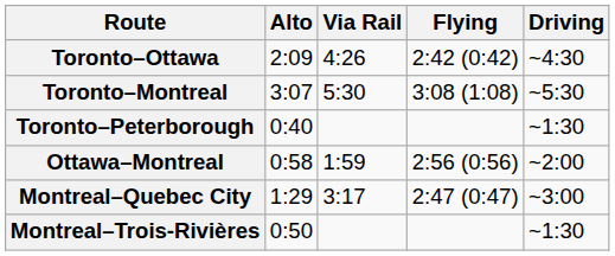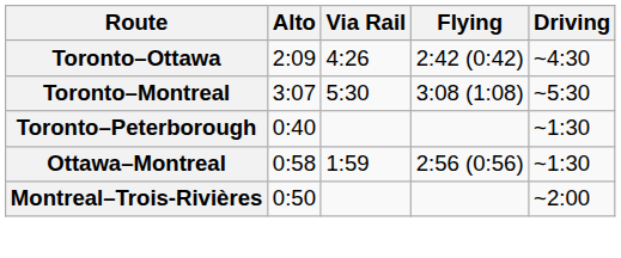Ottawa–Montreal | Driving: ~2:00 -> ~1:30
- row: Montreal–Quebec City | 1:29 | 3:17 | 2:47 (0:47) | ~3:00
Montreal–Trois-Rivières | Driving: ~1:30 -> ~2:00
